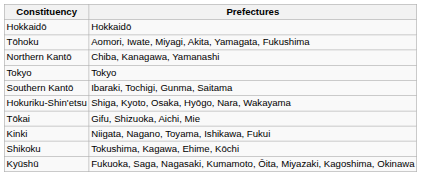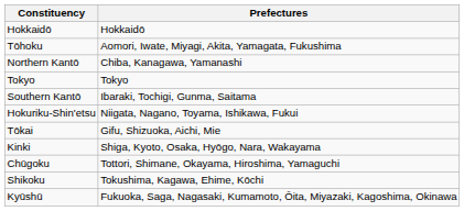Hokuriku-Shin'etsu | Prefectures: Shiga, Kyoto, Osaka, Hyōgo, Nara, Wakayama -> Niigata, Nagano, Toyama, Ishikawa, Fukui
Kinki | Prefectures: Niigata, Nagano, Toyama, Ishikawa, Fukui -> Shiga, Kyoto, Osaka, Hyōgo, Nara, Wakayama
+ row: Chūgoku | Tottori, Shimane, Okayama, Hiroshima, Yamaguchi
